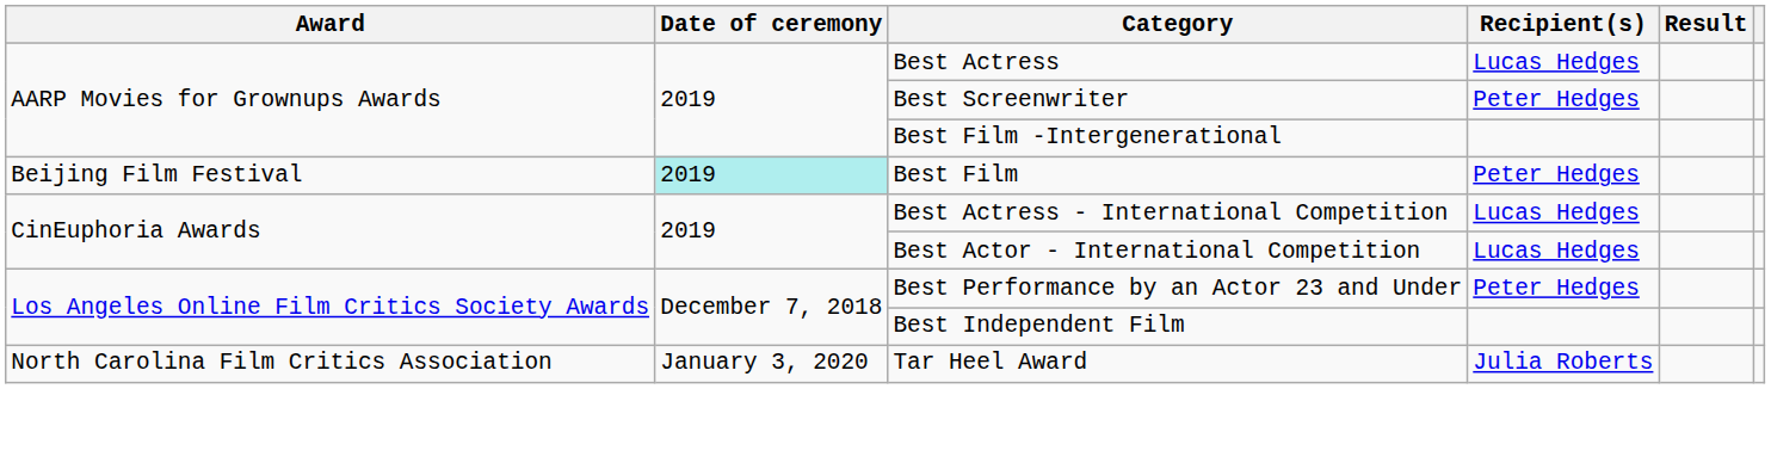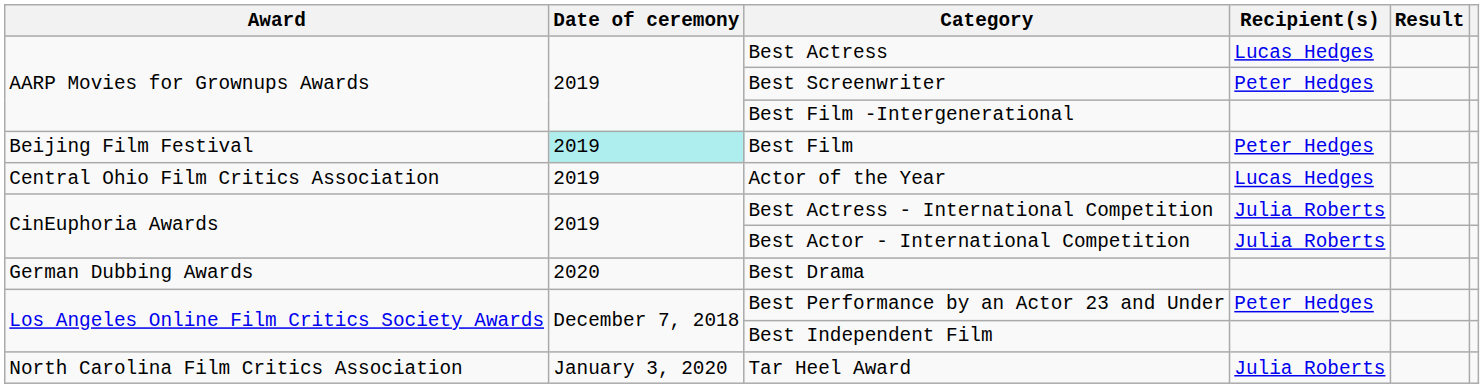+ row: Central Ohio Film Critics Association | 2019 | Actor of the Year | Lucas Hedges
Best Actress - International Competition | Recipient(s): Lucas Hedges -> Julia Roberts
Best Actor - International Competition | Recipient(s): Lucas Hedges -> Julia Roberts
+ row: German Dubbing Awards | 2020 | Best Drama
